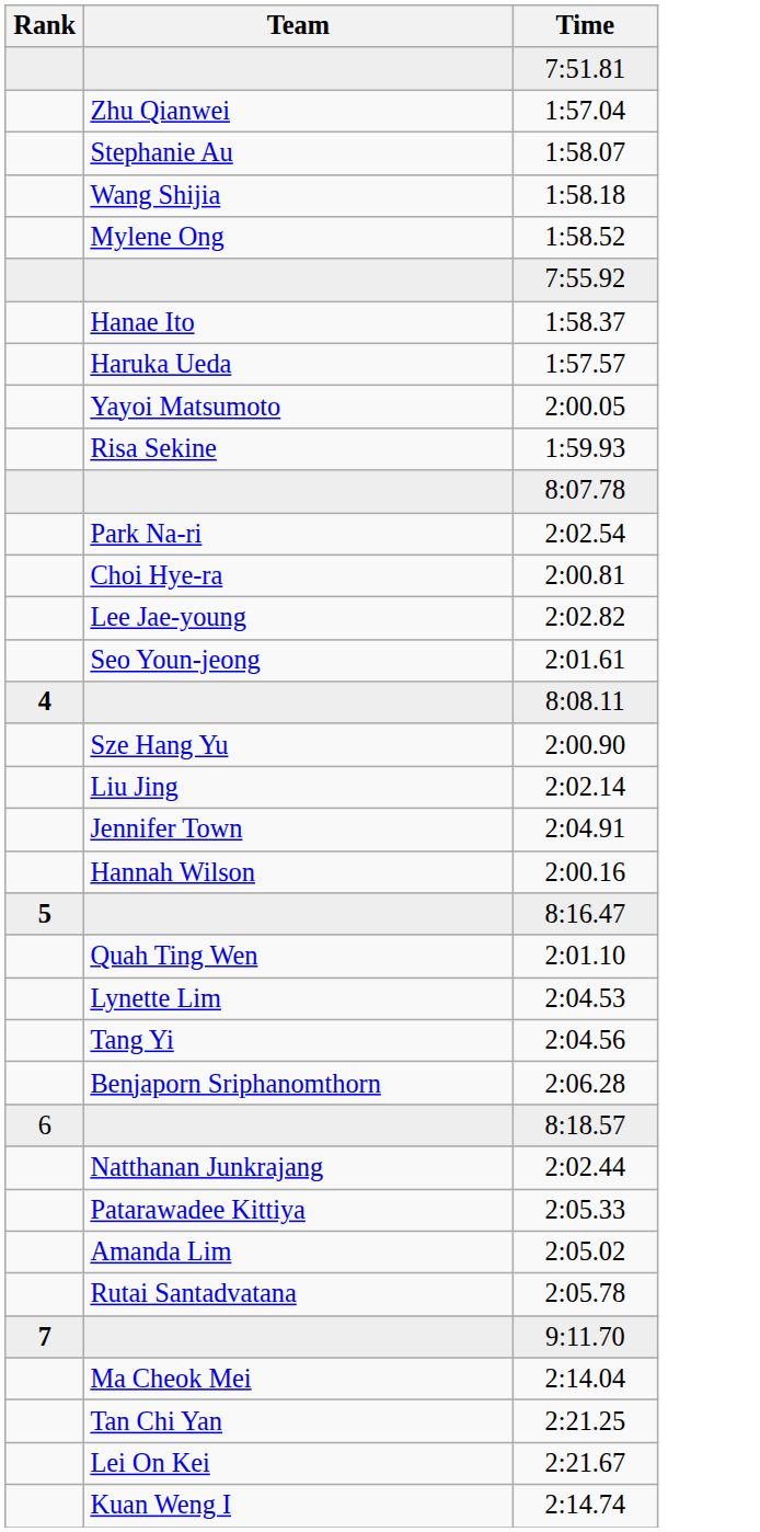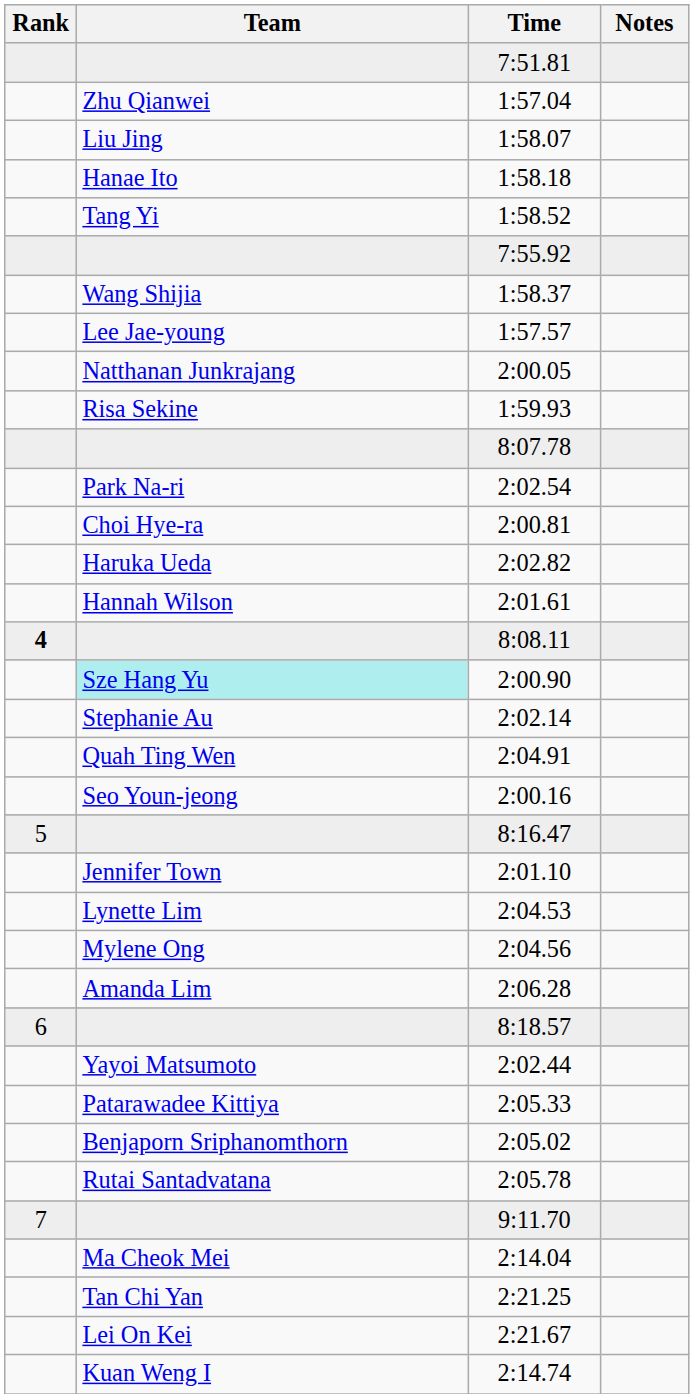+ column: Notes
1:58.07 | Team: Stephanie Au -> Liu Jing
1:58.18 | Team: Wang Shijia -> Hanae Ito
1:58.52 | Team: Mylene Ong -> Tang Yi
1:58.37 | Team: Hanae Ito -> Wang Shijia
1:57.57 | Team: Haruka Ueda -> Lee Jae-young
2:00.05 | Team: Yayoi Matsumoto -> Natthanan Junkrajang
2:02.82 | Team: Lee Jae-young -> Haruka Ueda
2:01.61 | Team: Seo Youn-jeong -> Hannah Wilson
2:00.90 | Team: no background -> paleturquoise background
2:02.14 | Team: Liu Jing -> Stephanie Au
2:04.91 | Team: Jennifer Town -> Quah Ting Wen
2:00.16 | Team: Hannah Wilson -> Seo Youn-jeong
8:16.47 | Rank: bold -> normal
2:01.10 | Team: Quah Ting Wen -> Jennifer Town
2:04.56 | Team: Tang Yi -> Mylene Ong
2:06.28 | Team: Benjaporn Sriphanomthorn -> Amanda Lim
2:02.44 | Team: Natthanan Junkrajang -> Yayoi Matsumoto
2:05.02 | Team: Amanda Lim -> Benjaporn Sriphanomthorn
9:11.70 | Rank: bold -> normal
